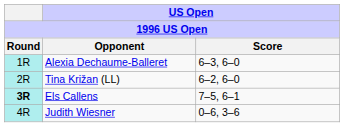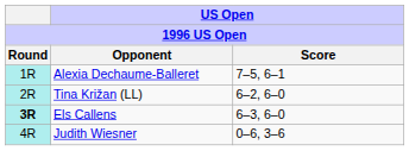Alexia Dechaume-Balleret | US Open / Score: 6–3, 6–0 -> 7–5, 6–1
Els Callens | US Open / Score: 7–5, 6–1 -> 6–3, 6–0
